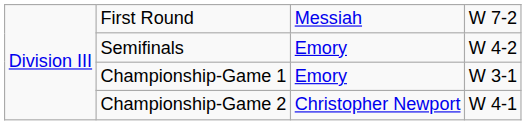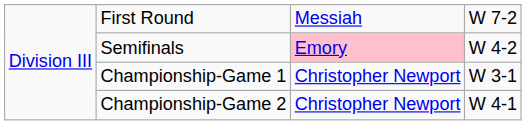Semifinals | column 3: no background -> pink background
Championship-Game 1 | column 3: Emory -> Christopher Newport
